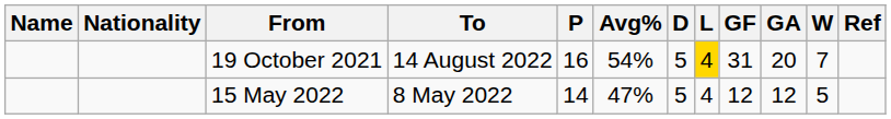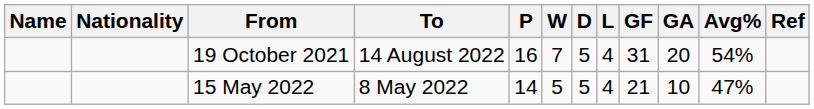columns swapped: W <-> Avg%
19 October 2021 | L: gold background -> no background
15 May 2022 | GF: 12 -> 21
15 May 2022 | GA: 12 -> 10
